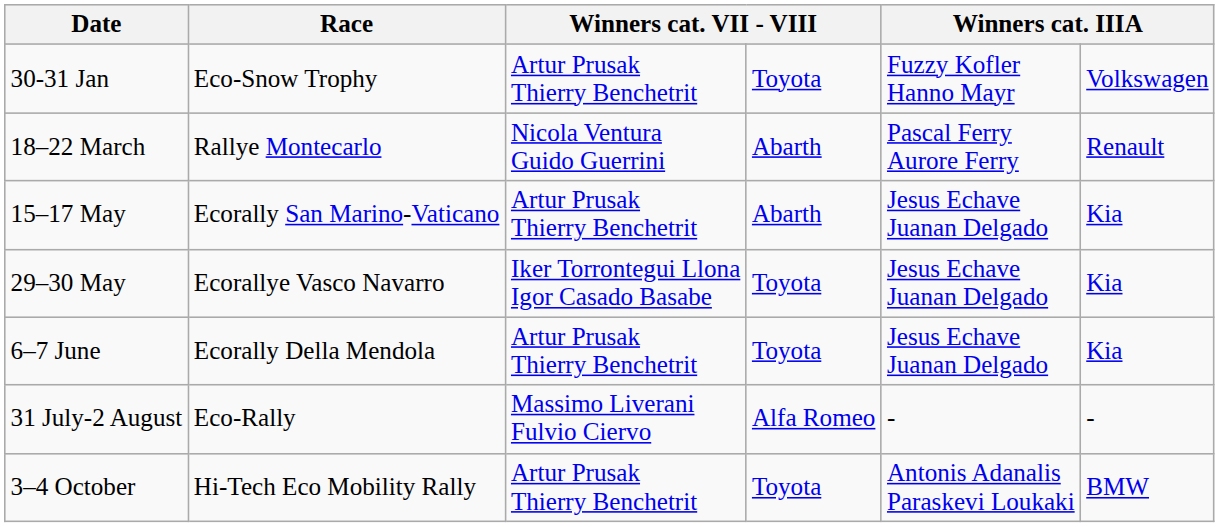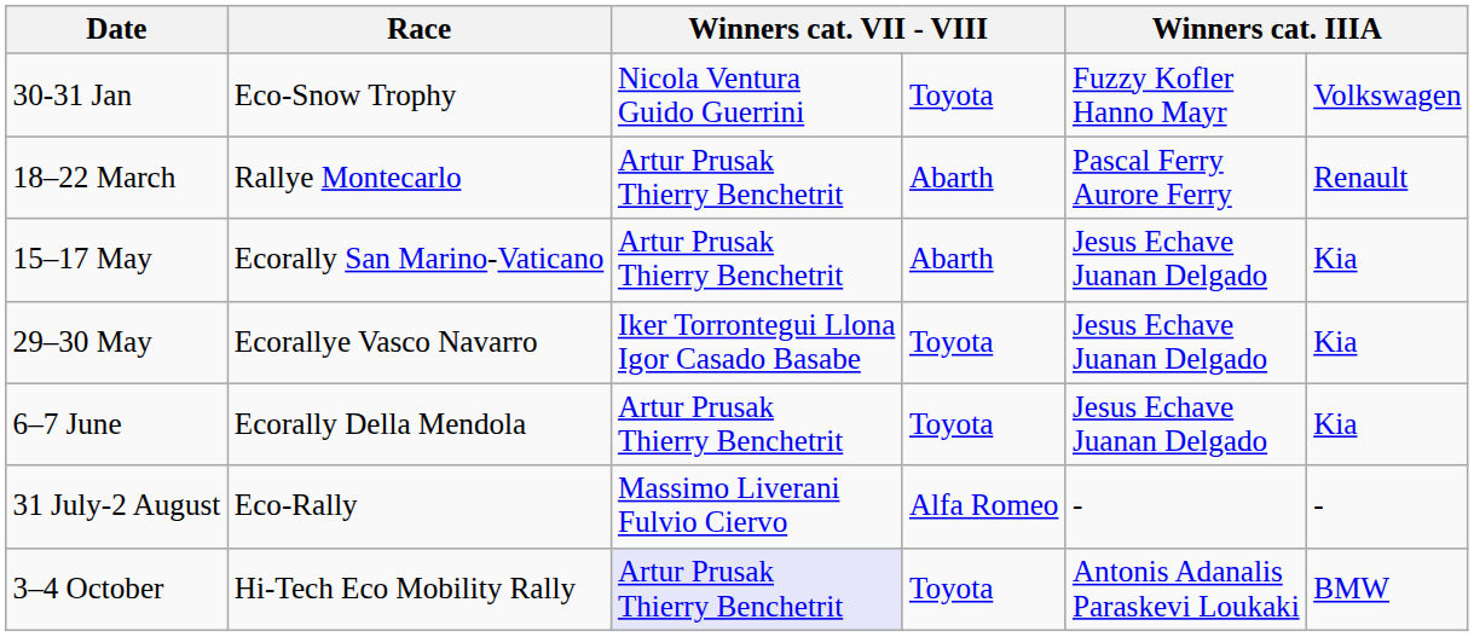30-31 Jan | column 3: Artur Prusak Thierry Benchetrit -> Nicola Ventura Guido Guerrini
18–22 March | column 3: Nicola Ventura Guido Guerrini -> Artur Prusak Thierry Benchetrit
3–4 October | column 3: no background -> lavender background
